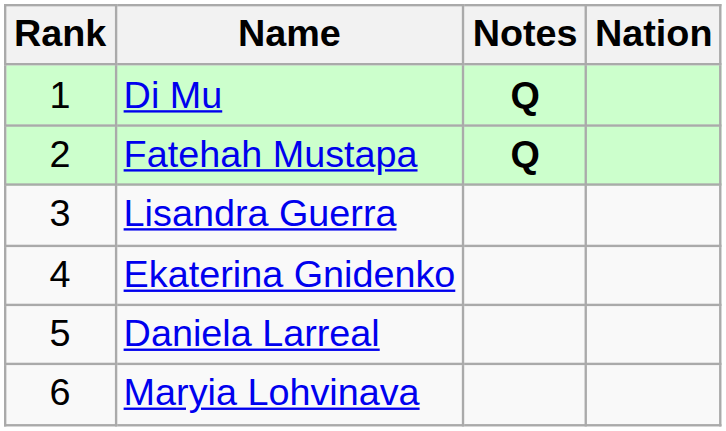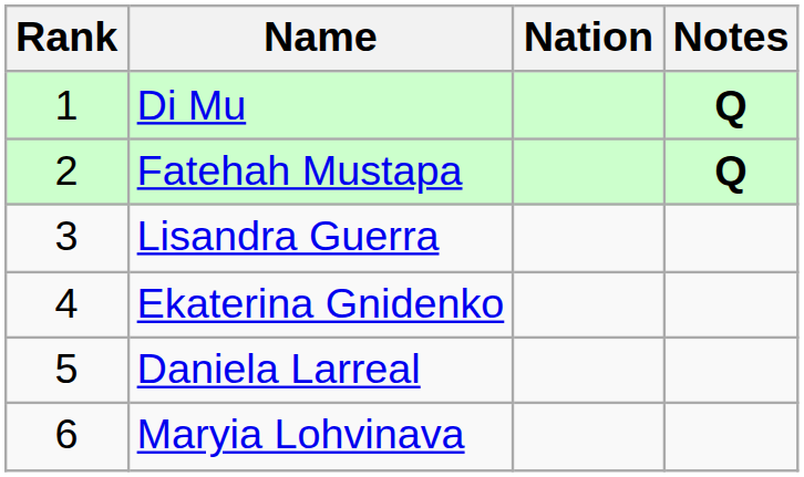columns swapped: Nation <-> Notes
